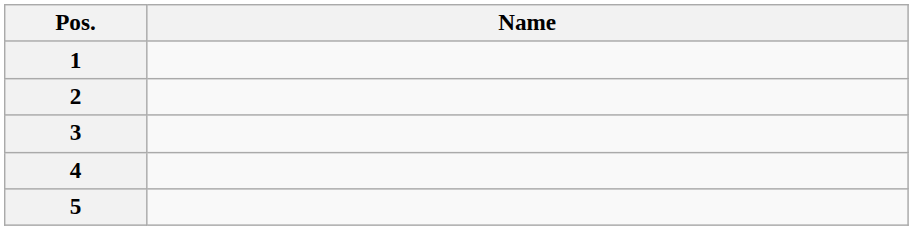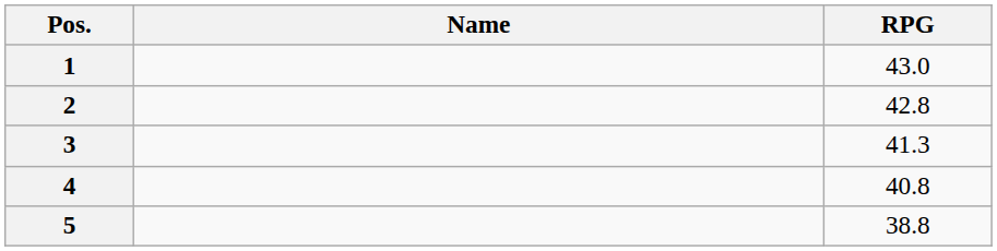+ column: RPG | 43.0 | 42.8 | 41.3 | 40.8 | 38.8
